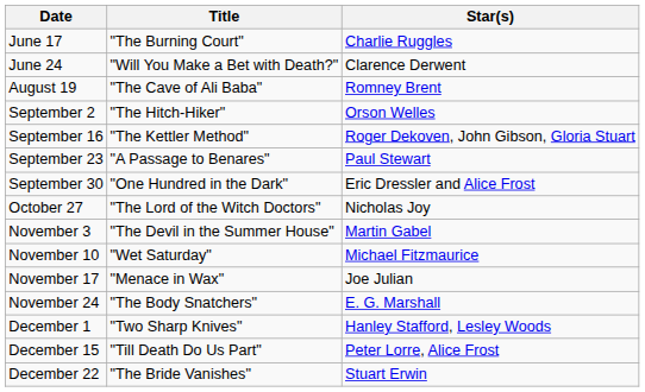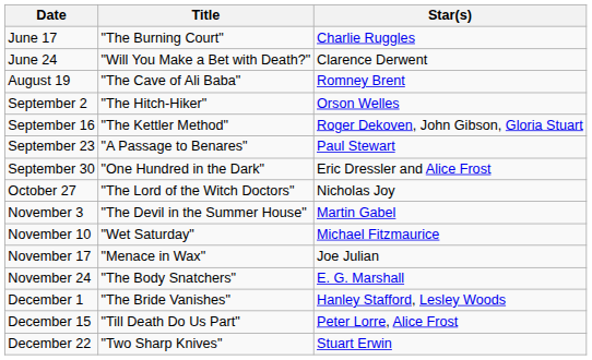December 1 | Title: "Two Sharp Knives" -> "The Bride Vanishes"
December 22 | Title: "The Bride Vanishes" -> "Two Sharp Knives"
